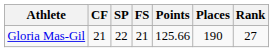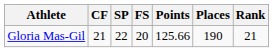Gloria Mas-Gil | FS: 21 -> 20
Gloria Mas-Gil | Rank: 27 -> 21
